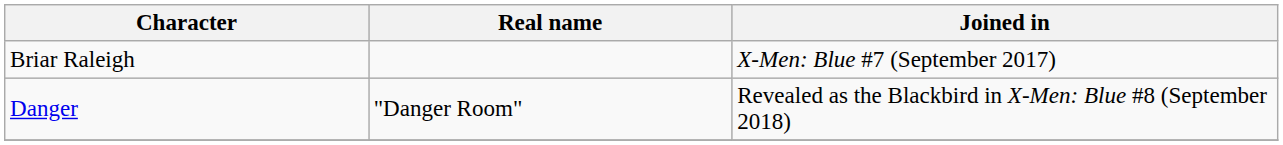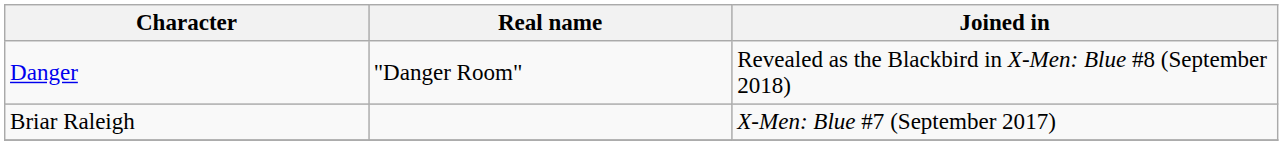rows swapped: Danger <-> Briar Raleigh
